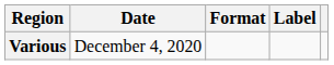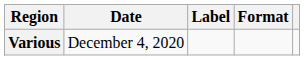columns swapped: Format <-> Label
